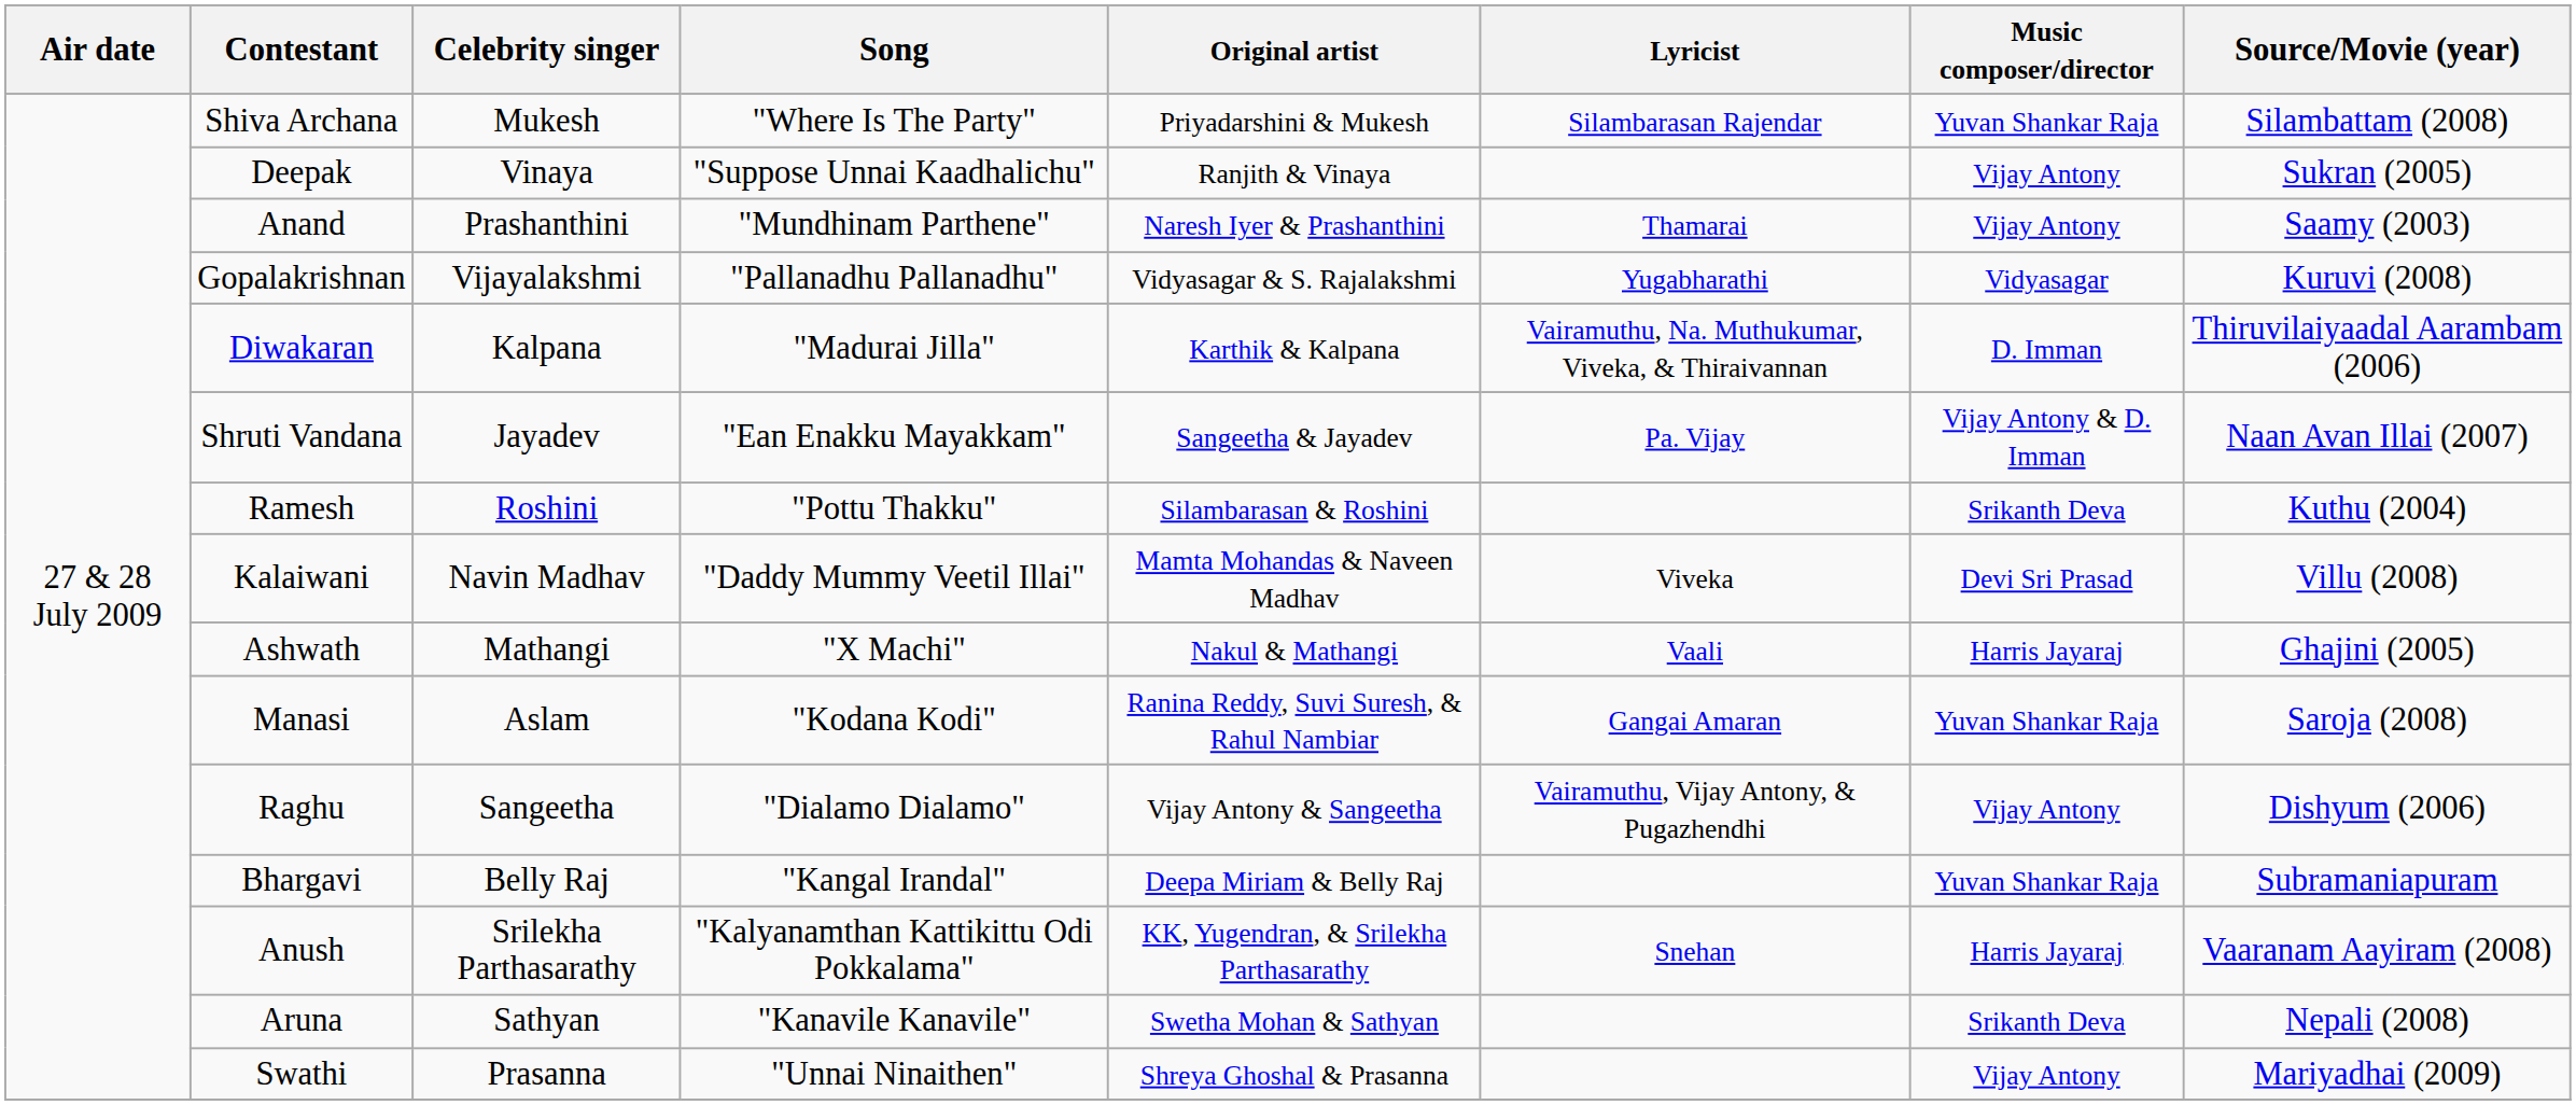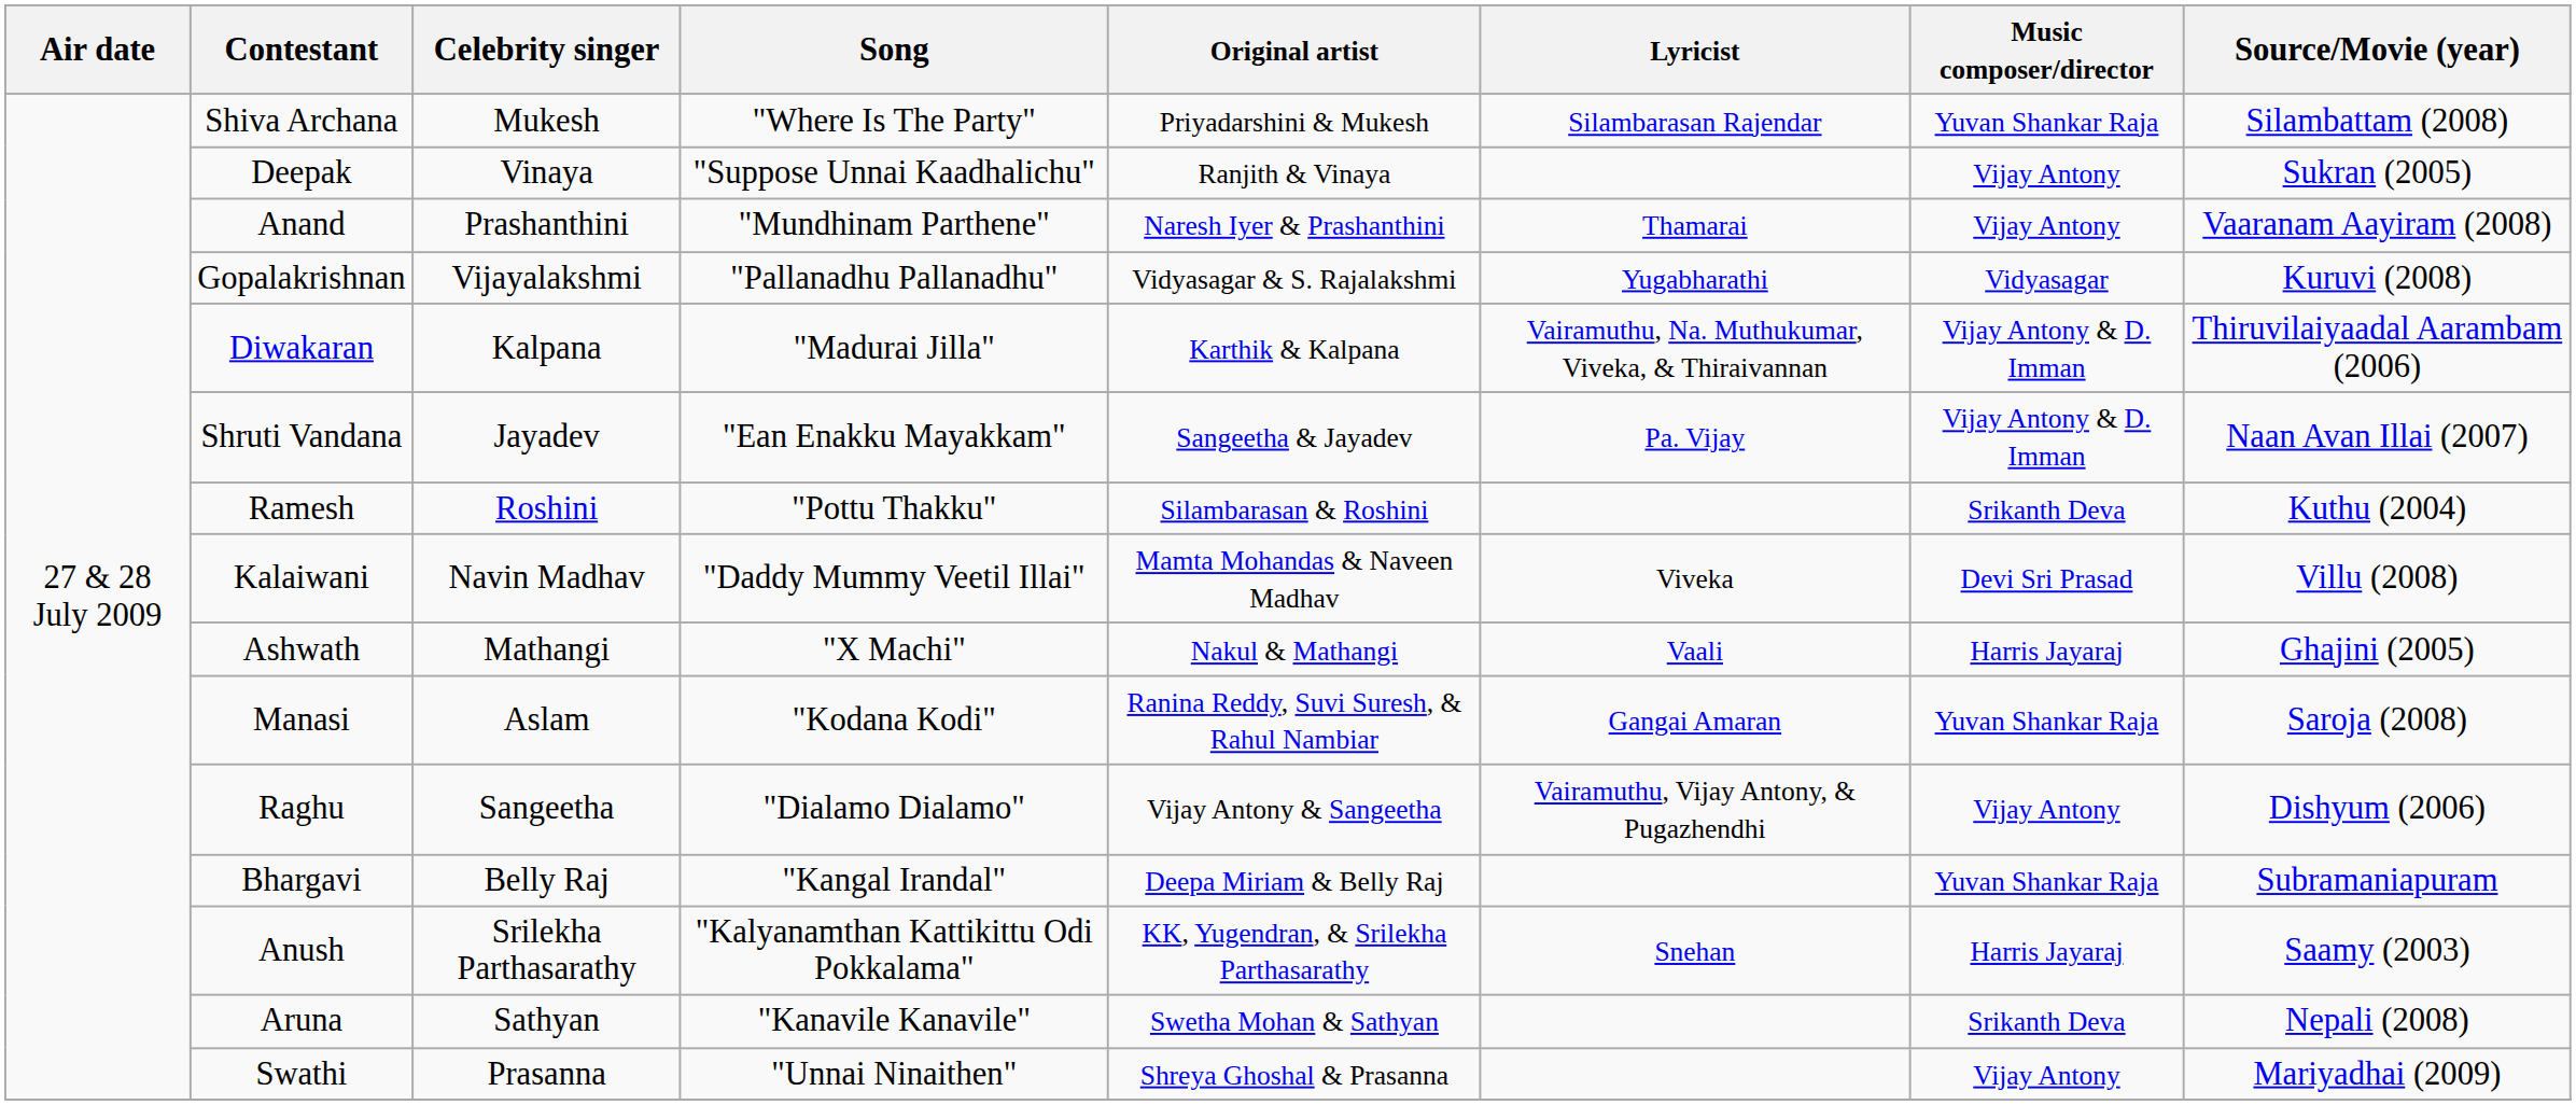Anand | Source/Movie (year): Saamy (2003) -> Vaaranam Aayiram (2008)
Diwakaran | Music composer/director: D. Imman -> Vijay Antony & D. Imman
Anush | Source/Movie (year): Vaaranam Aayiram (2008) -> Saamy (2003)
